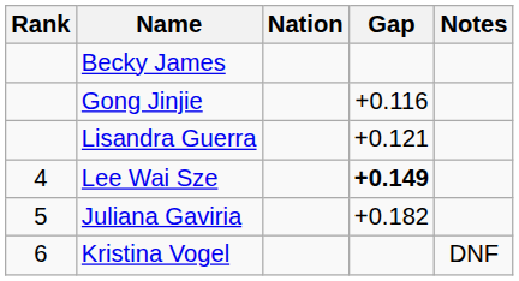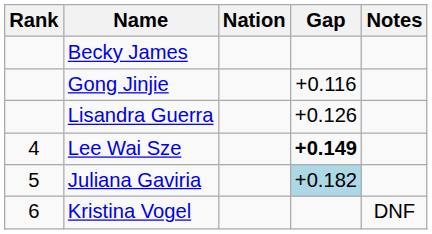Lisandra Guerra | Gap: +0.121 -> +0.126
Juliana Gaviria | Gap: no background -> lightblue background
